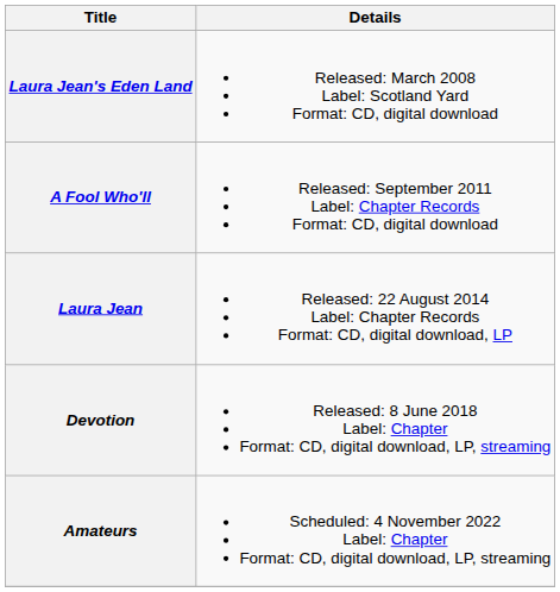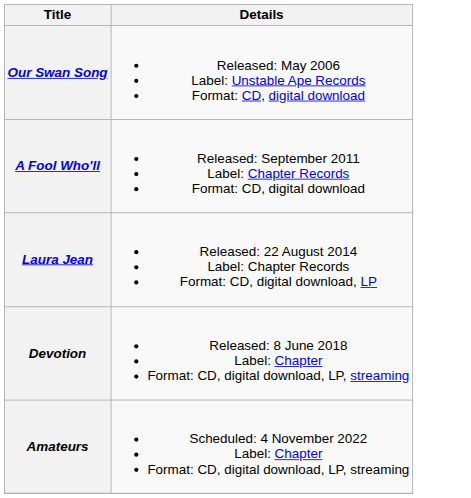+ row: Our Swan Song | Released: May 2006 Label: Unstable Ape Records Format: CD, digital download
- row: Laura Jean's Eden Land | Released: March 2008 Label: Scotland Yard Format: CD, digital download
